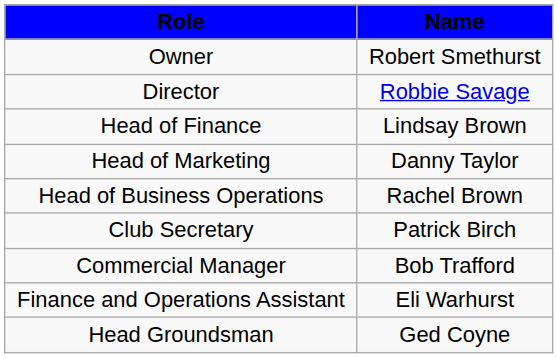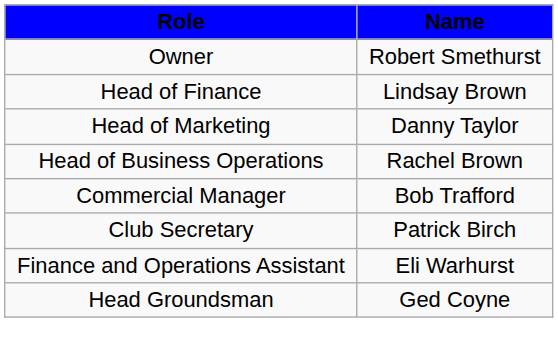- row: Director | Robbie Savage
rows swapped: Commercial Manager <-> Club Secretary
